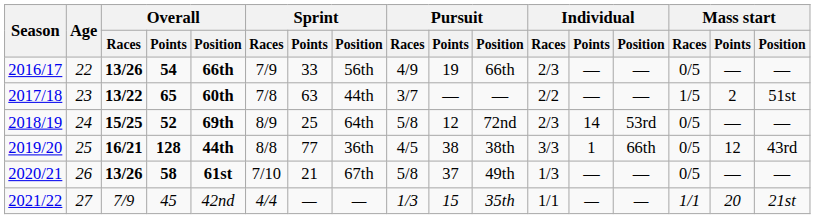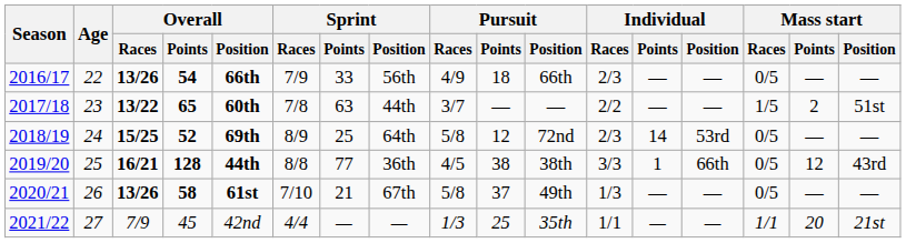2016/17 | Pursuit / Points: 19 -> 18
2021/22 | Pursuit / Points: 15 -> 25
